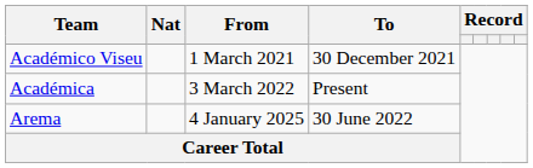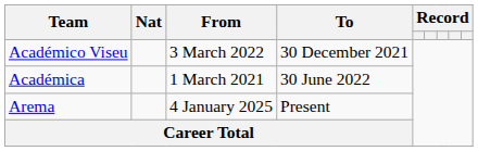Académico Viseu | From: 1 March 2021 -> 3 March 2022
Académica | From: 3 March 2022 -> 1 March 2021
Académica | To: Present -> 30 June 2022
Arema | To: 30 June 2022 -> Present
